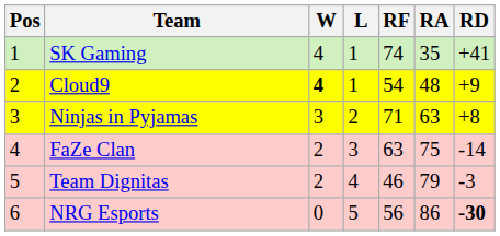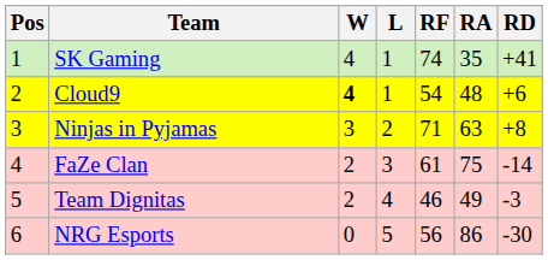Cloud9 | RD: +9 -> +6
FaZe Clan | RF: 63 -> 61
Team Dignitas | RA: 79 -> 49
NRG Esports | RD: bold -> normal
